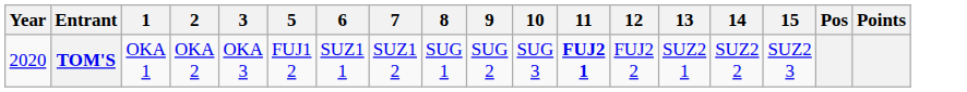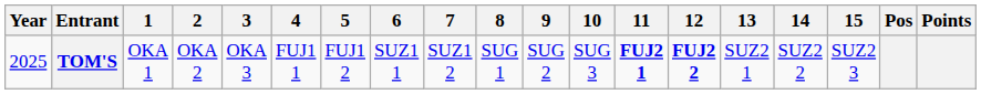+ column: 4 | FUJ1 1
TOM'S | Year: 2020 -> 2025
TOM'S | 12: normal -> bold
